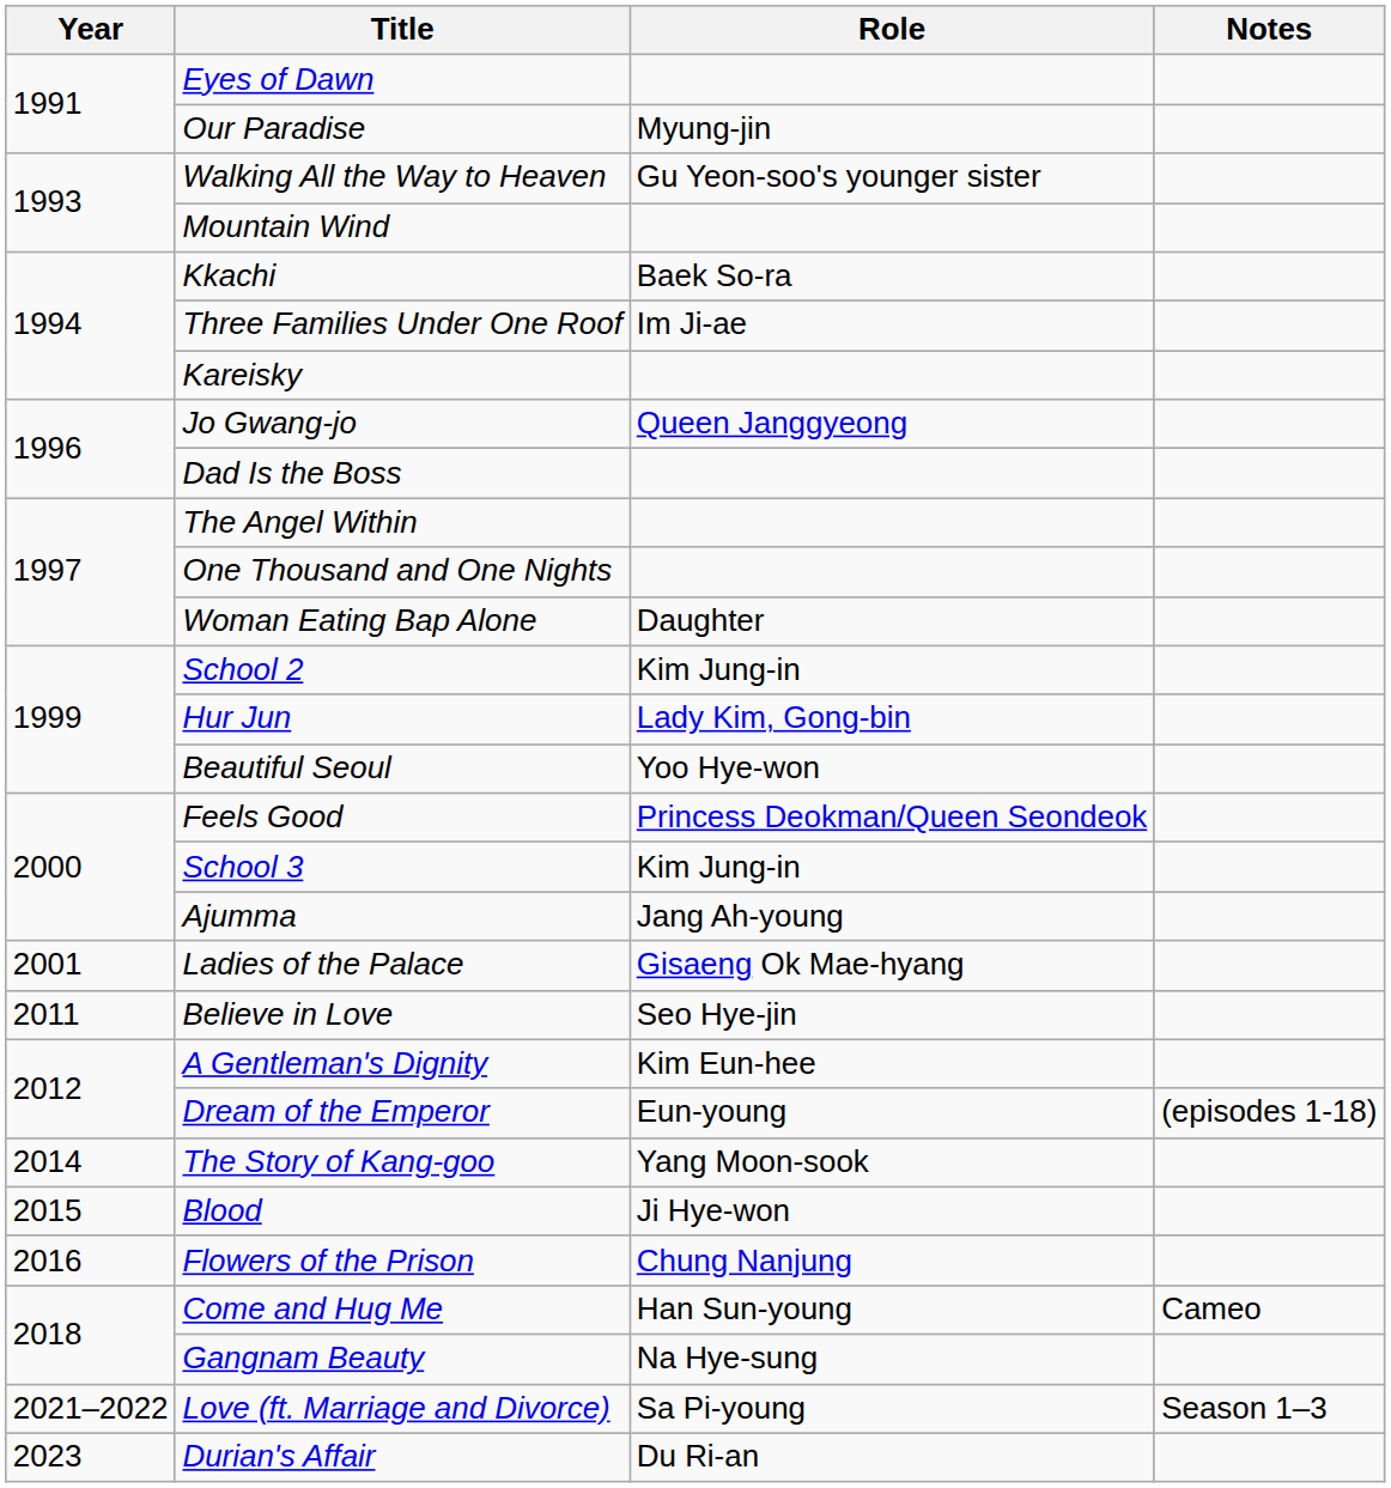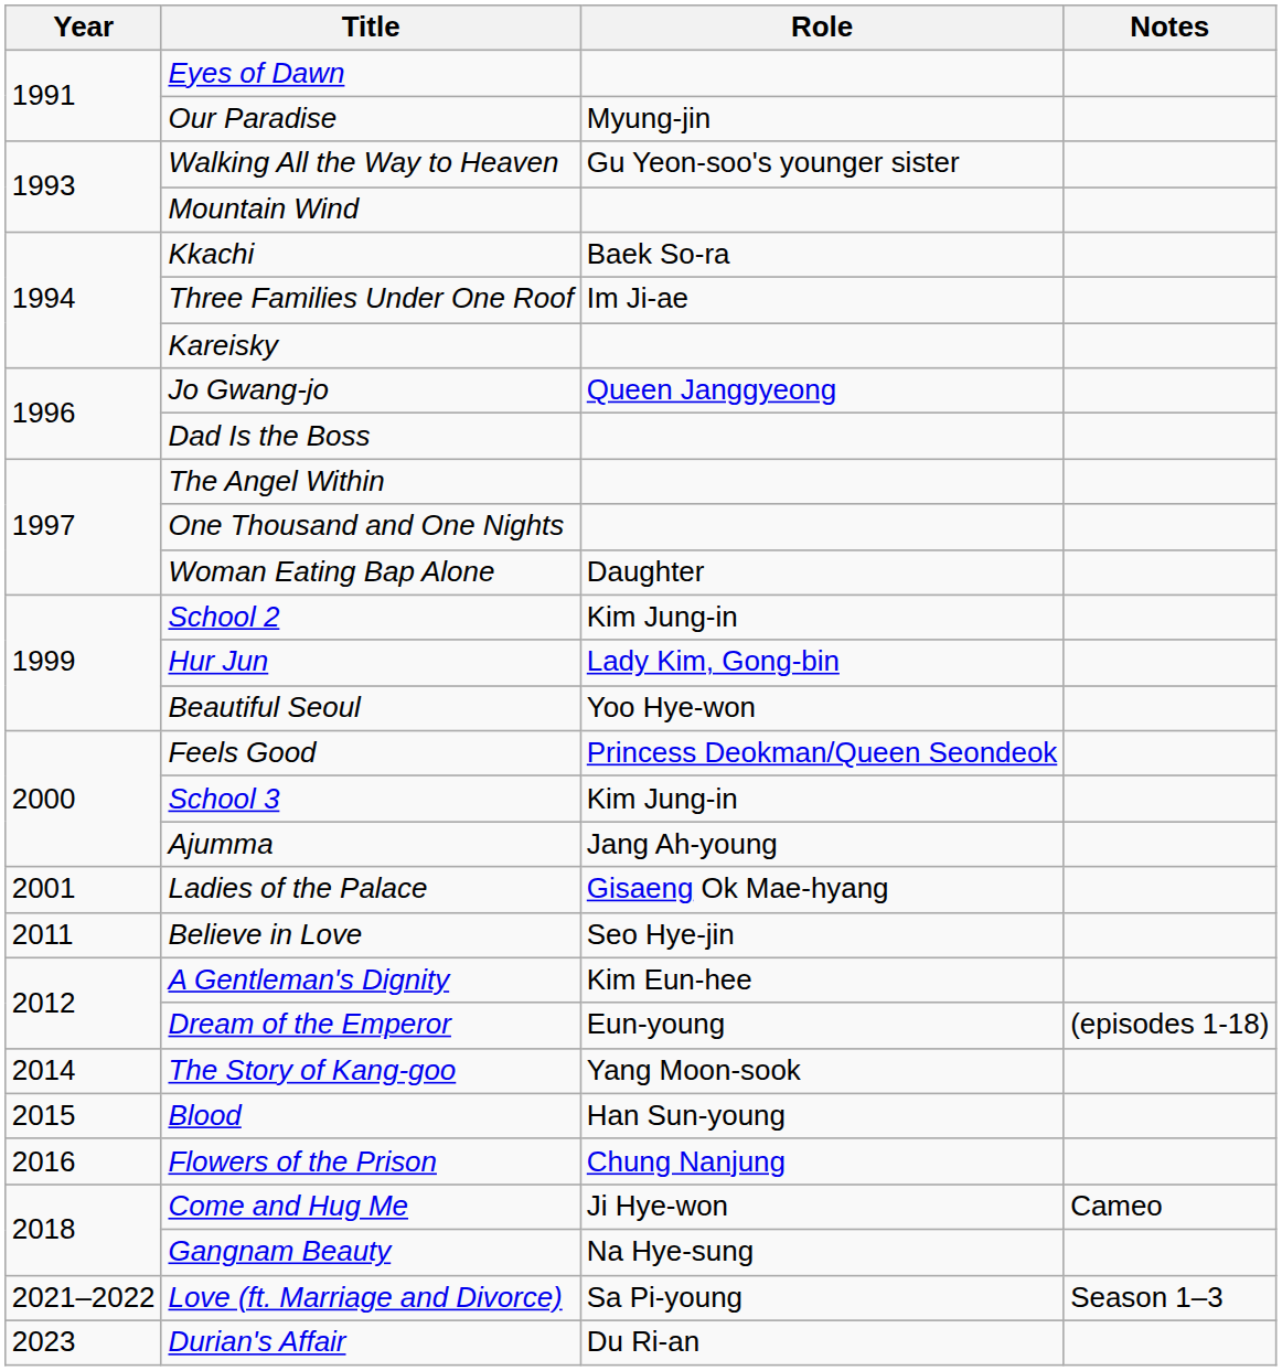Blood | Role: Ji Hye-won -> Han Sun-young
Come and Hug Me | Role: Han Sun-young -> Ji Hye-won
